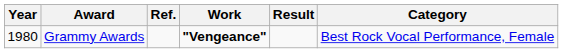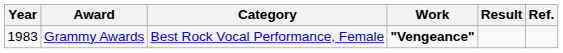columns swapped: Category <-> Ref.
Grammy Awards | Year: 1980 -> 1983
